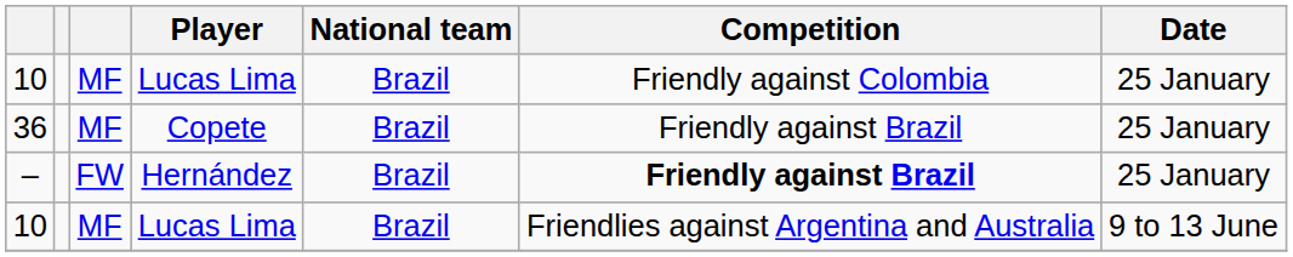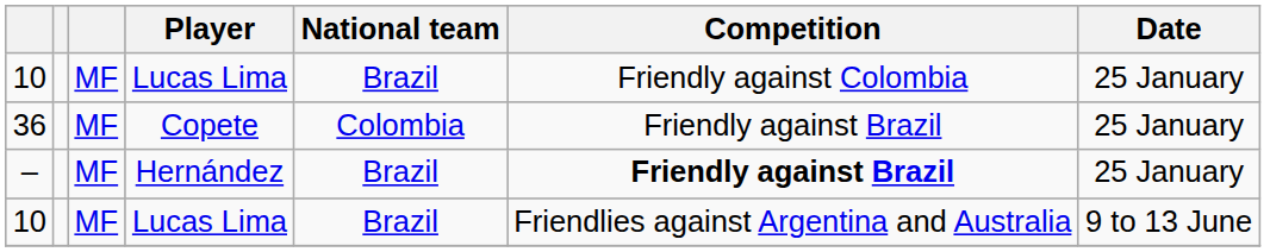36 | National team: Brazil -> Colombia
– | column 3: FW -> MF
